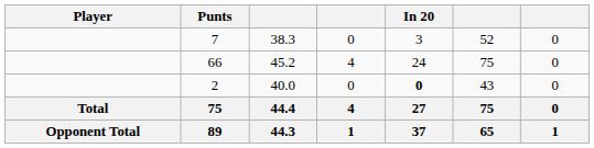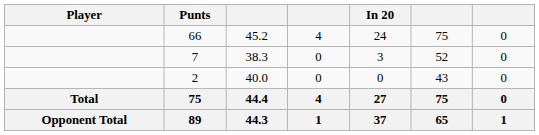rows swapped: 66 <-> 7
2 | In 20: bold -> normal
